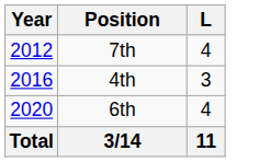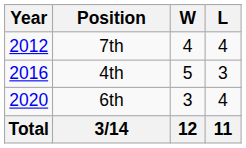+ column: W | 4 | 5 | 3 | 12
